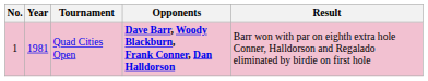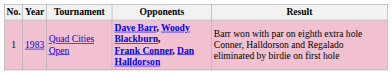Quad Cities Open | Year: 1981 -> 1983
